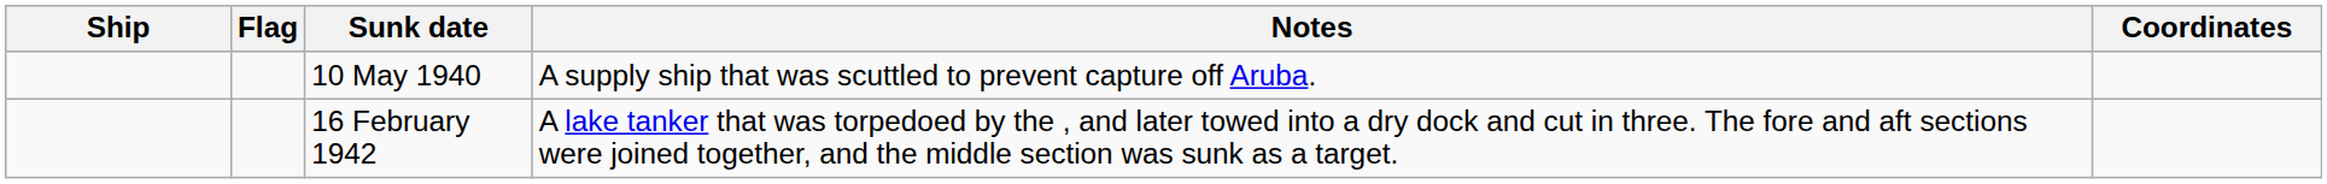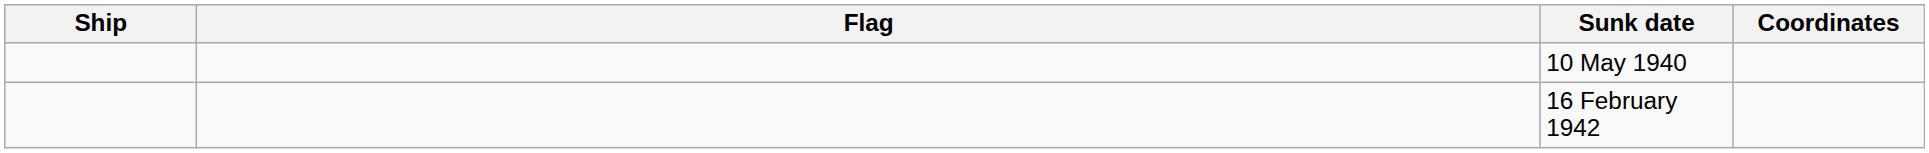- column: Notes | A supply ship that was scuttled to prevent capture off Aruba. | A lake tanker that was torpedoed by the , and later towed into a dry dock and cut in three. The fore and aft sections were joined together, and the middle section was sunk as a target.
